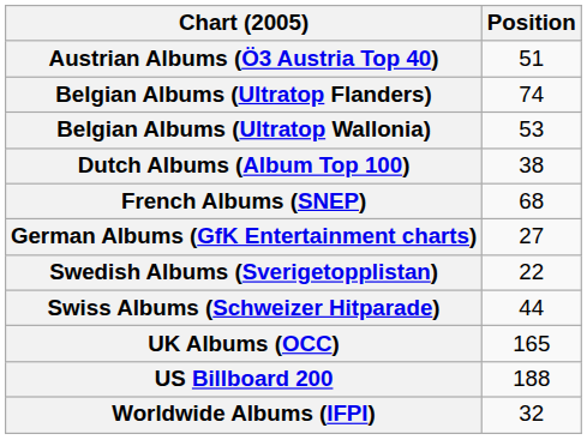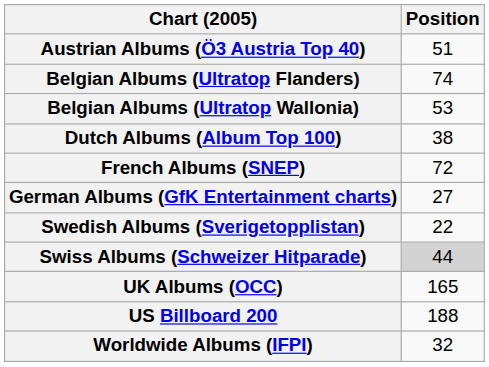French Albums (SNEP) | Position: 68 -> 72
Swiss Albums (Schweizer Hitparade) | Position: no background -> lightgrey background
